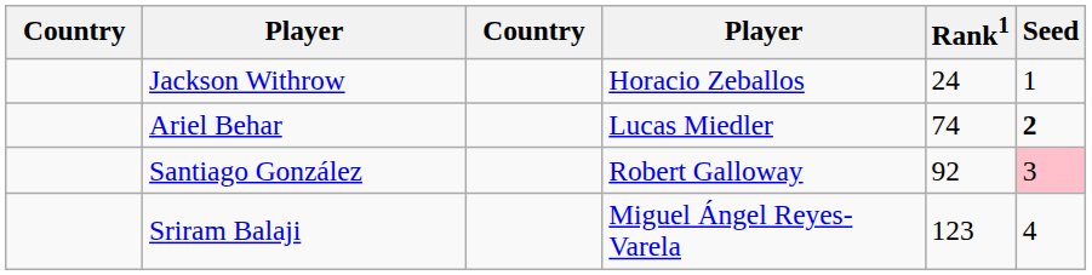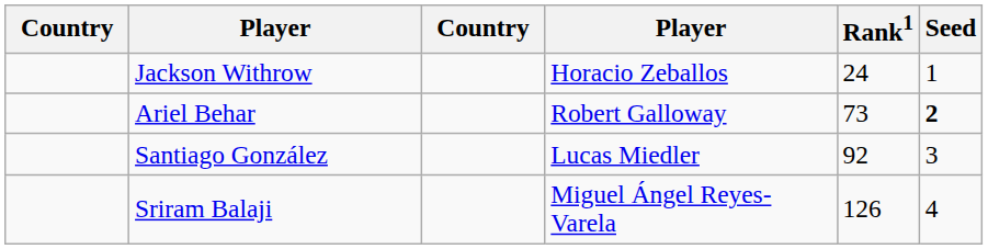Ariel Behar | column 4: Lucas Miedler -> Robert Galloway
Ariel Behar | Rank1: 74 -> 73
Santiago González | column 4: Robert Galloway -> Lucas Miedler
Santiago González | Seed: pink background -> no background
Sriram Balaji | Rank1: 123 -> 126
